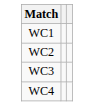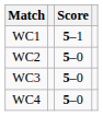+ column: Score | 5–1 | 5–0 | 5–0 | 5–0
